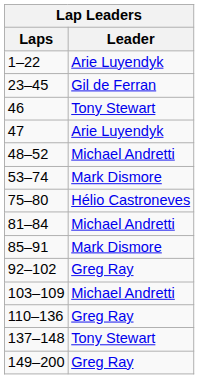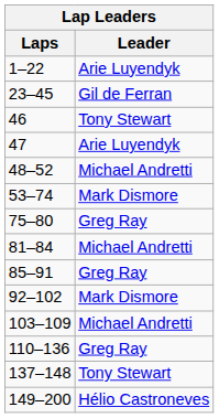75–80 | Leader: Hélio Castroneves -> Greg Ray
85–91 | Leader: Mark Dismore -> Greg Ray
92–102 | Leader: Greg Ray -> Mark Dismore
149–200 | Leader: Greg Ray -> Hélio Castroneves
